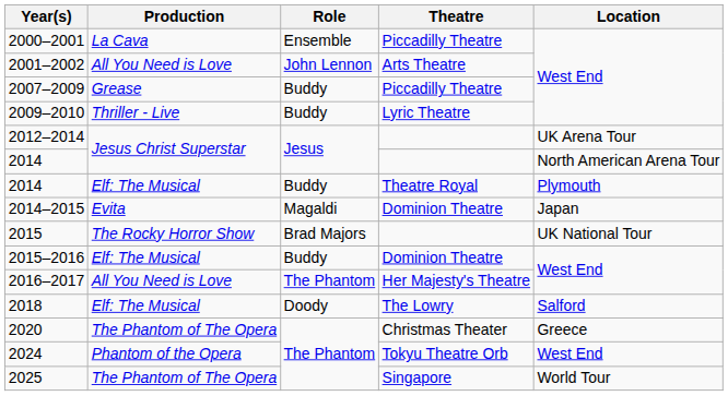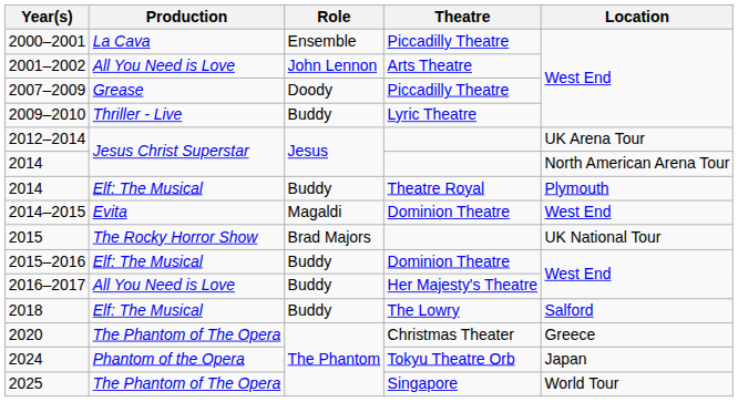2007–2009 | Role: Buddy -> Doody
2014–2015 | Location: Japan -> West End
2016–2017 | Role: The Phantom -> Buddy
2018 | Role: Doody -> Buddy
2024 | Location: West End -> Japan
